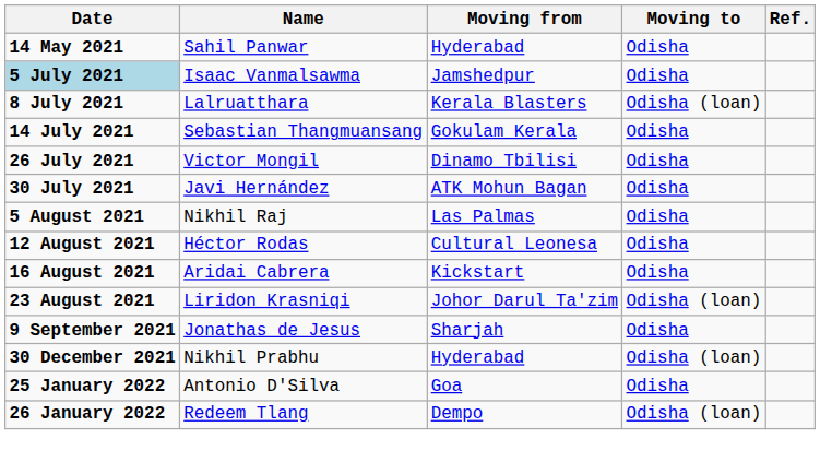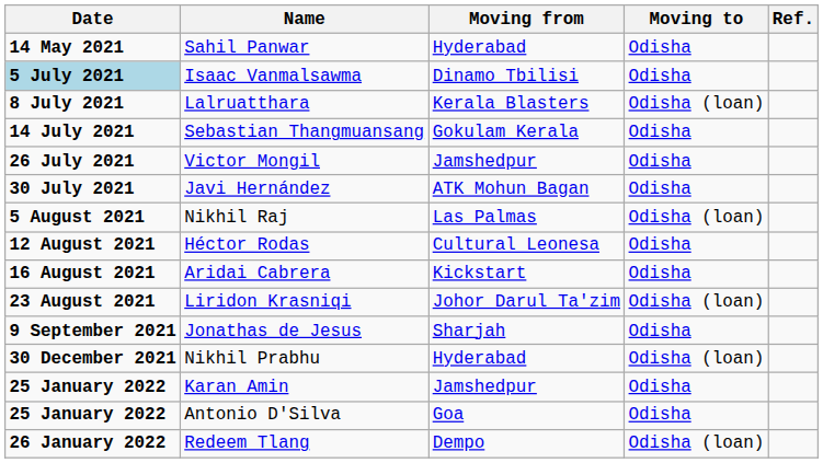Isaac Vanmalsawma | Moving from: Jamshedpur -> Dinamo Tbilisi
Victor Mongil | Moving from: Dinamo Tbilisi -> Jamshedpur
Nikhil Raj | Moving to: Odisha -> Odisha (loan)
+ row: 25 January 2022 | Karan Amin | Jamshedpur | Odisha
